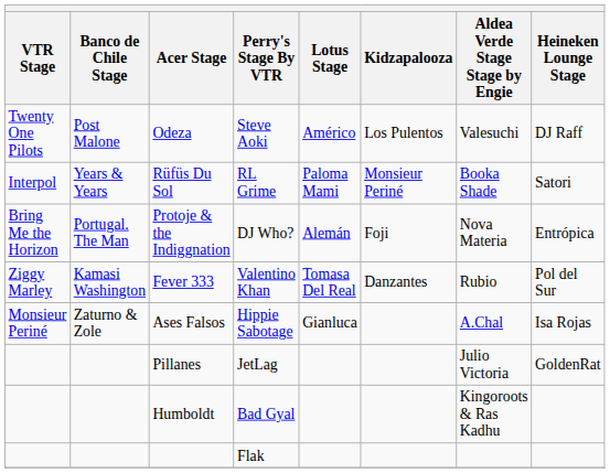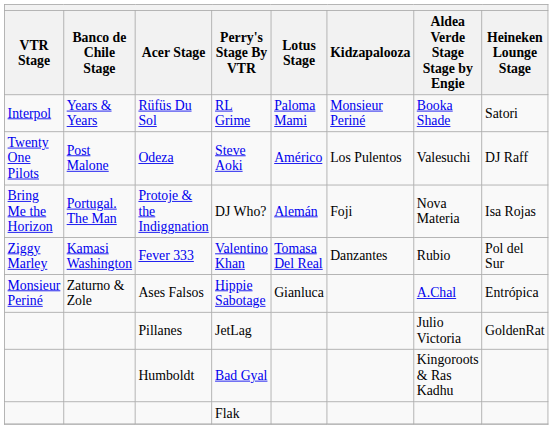rows swapped: Odeza <-> Rüfüs Du Sol
Protoje & the Indiggnation | Heineken Lounge Stage: Entrópica -> Isa Rojas
Ases Falsos | Heineken Lounge Stage: Isa Rojas -> Entrópica
